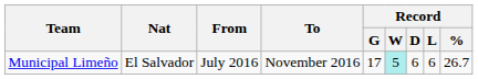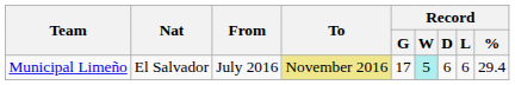Municipal Limeño | To: no background -> khaki background
Municipal Limeño | Record / %: 26.7 -> 29.4
